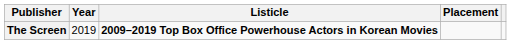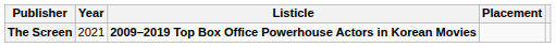The Screen | Year: 2019 -> 2021
